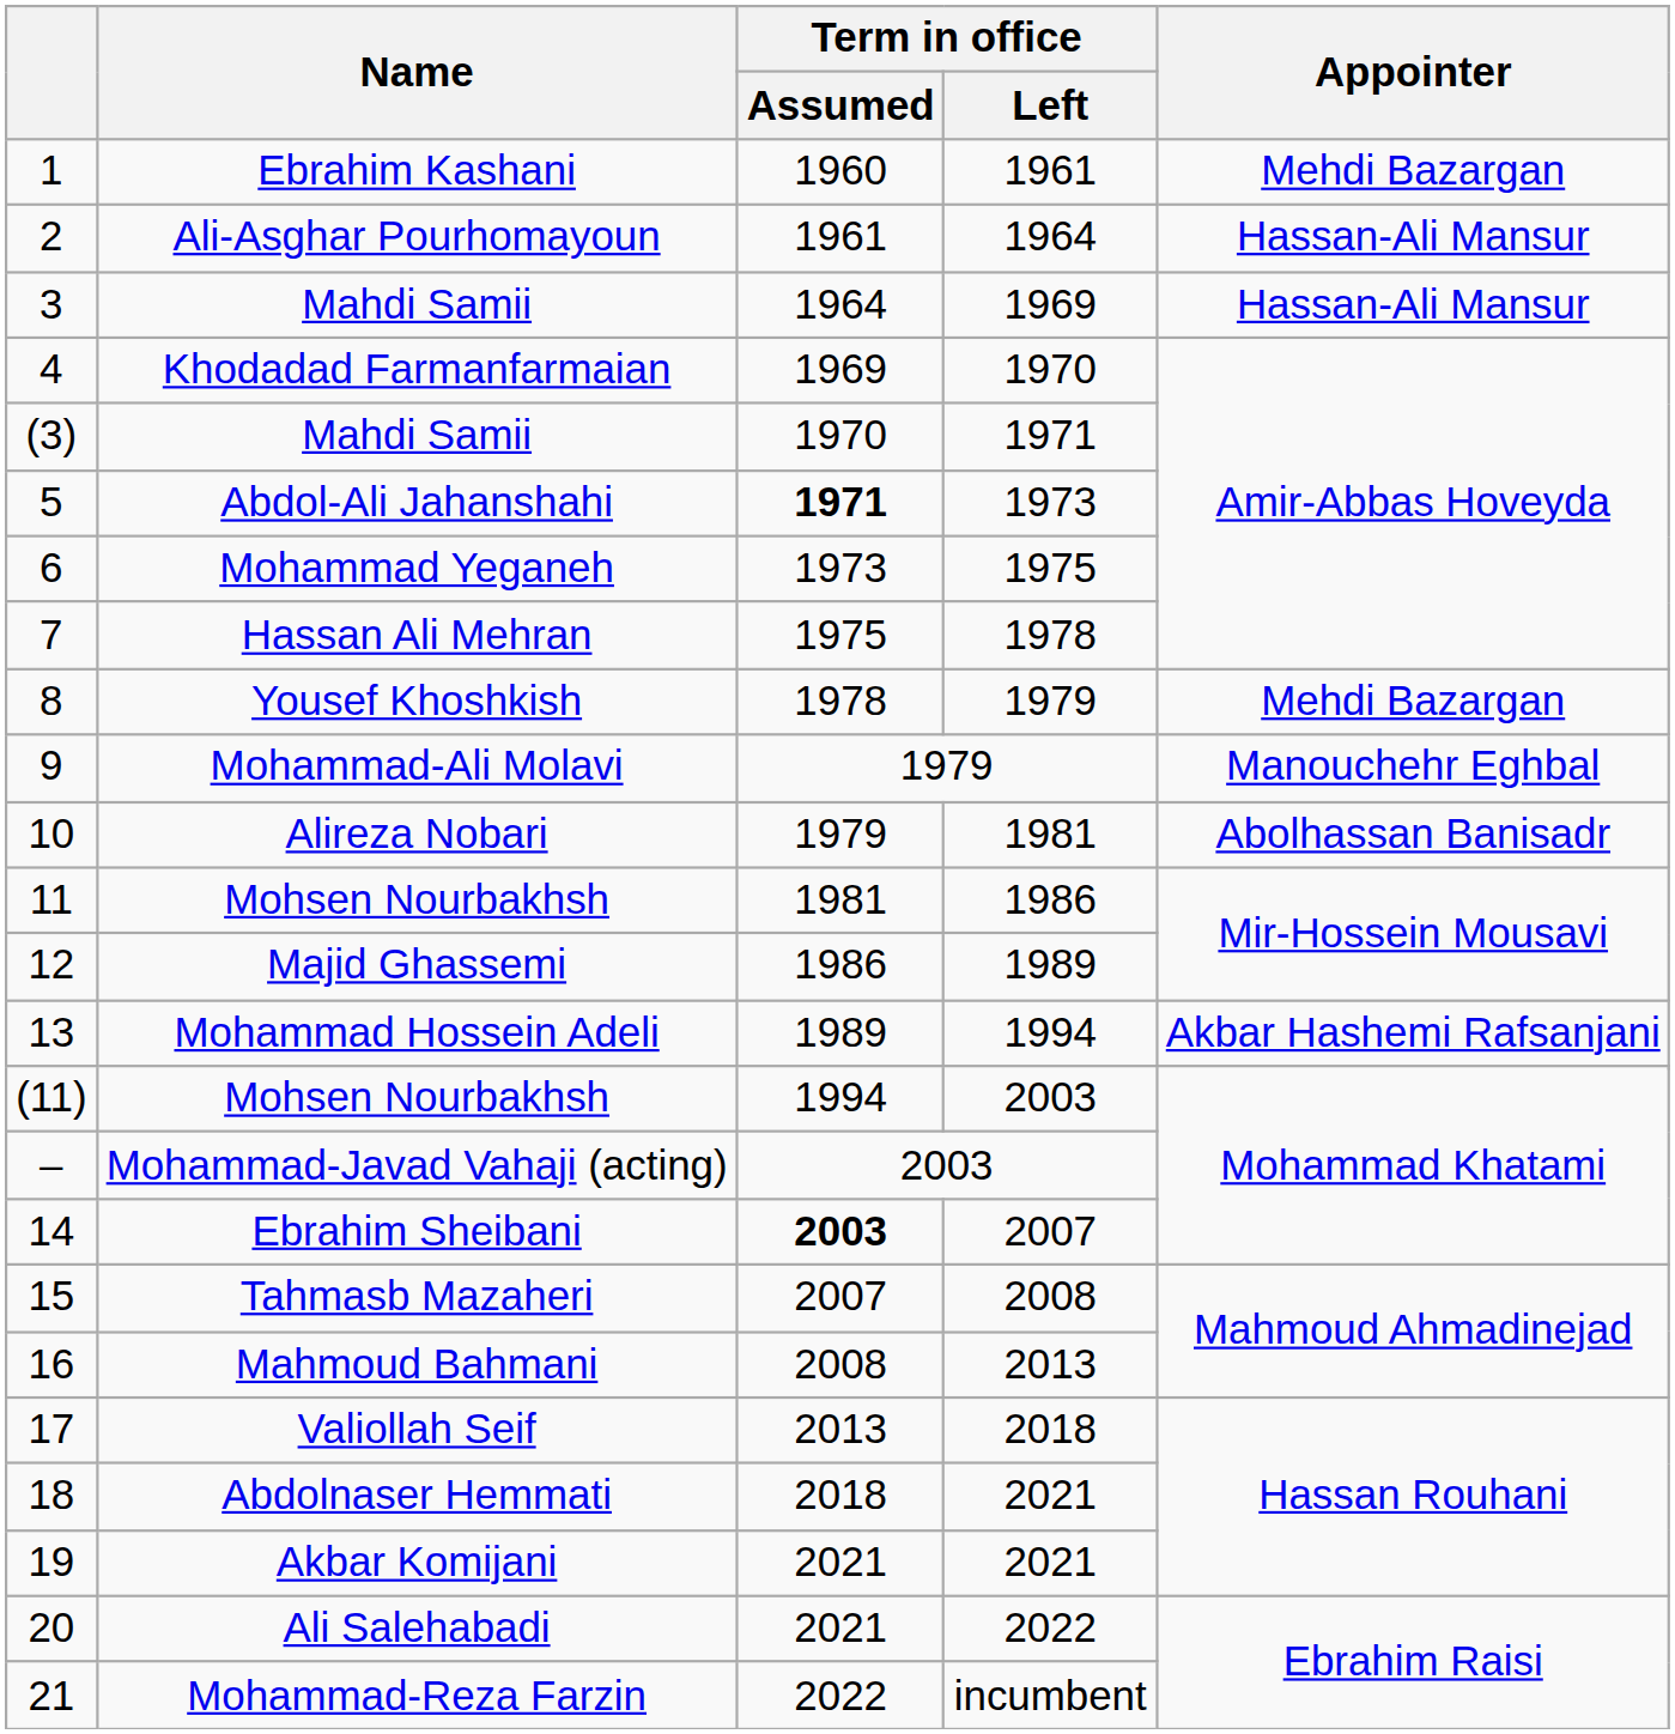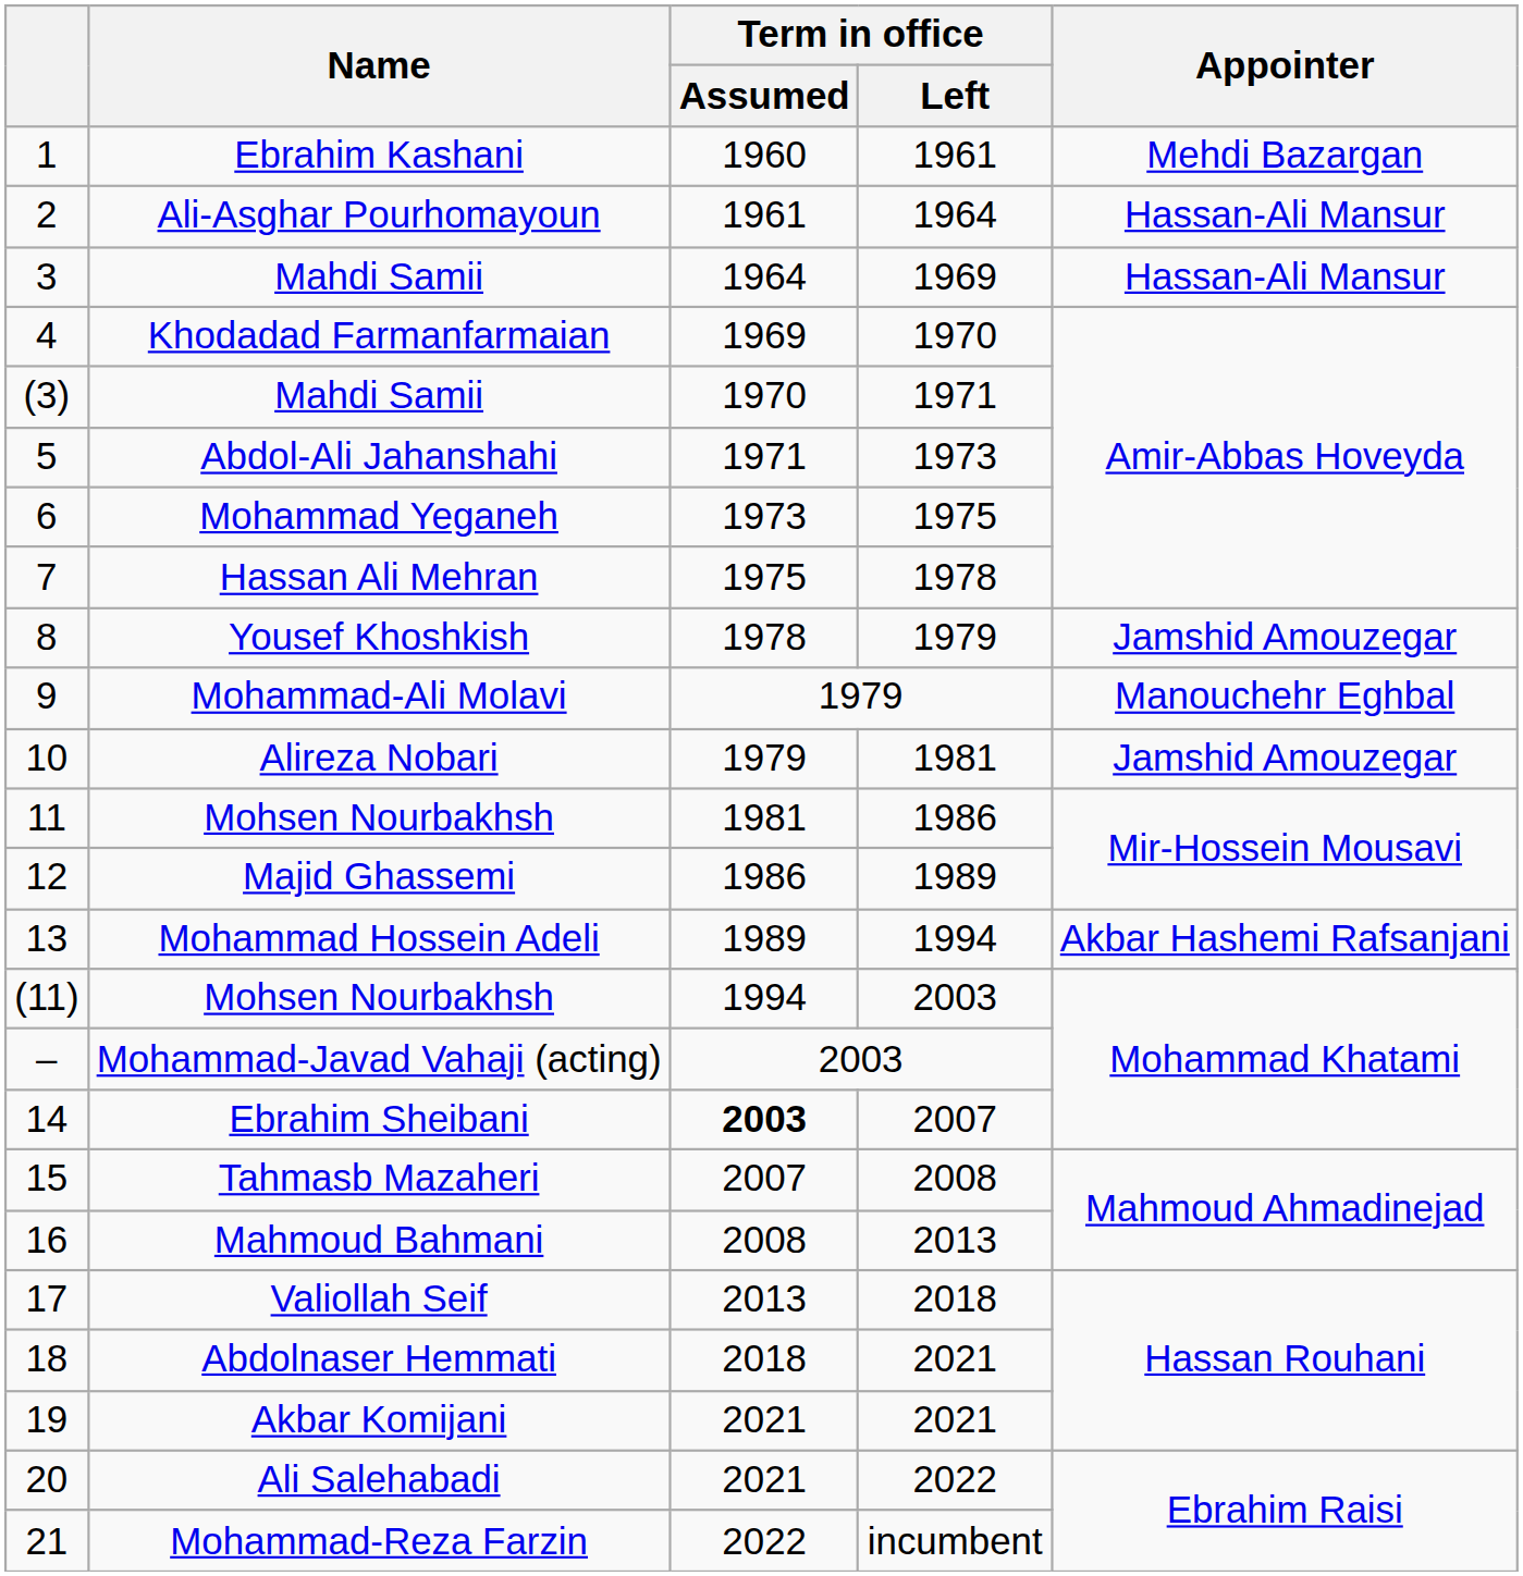5 | Term in office / Assumed: bold -> normal
8 | Appointer: Mehdi Bazargan -> Jamshid Amouzegar
10 | Appointer: Abolhassan Banisadr -> Jamshid Amouzegar
